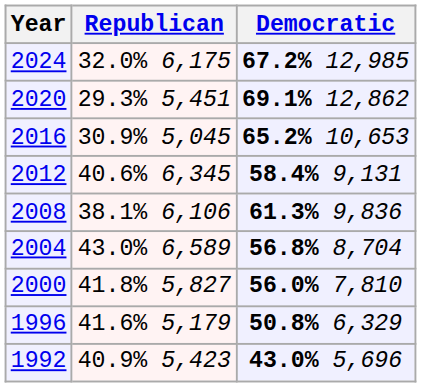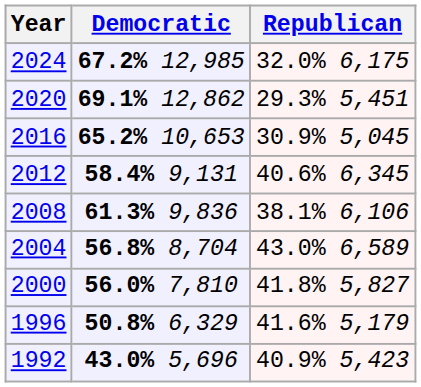columns swapped: Republican <-> Democratic
